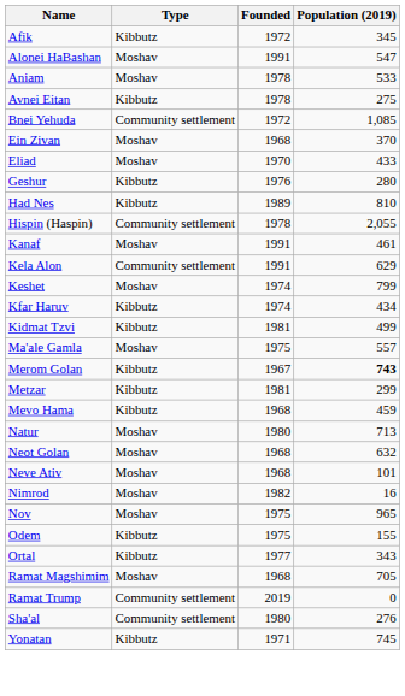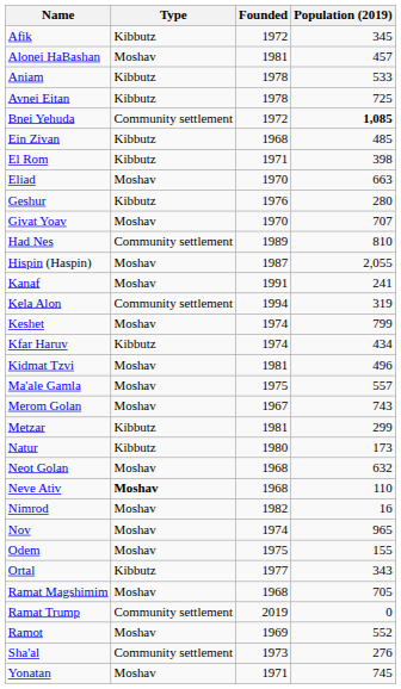Alonei HaBashan | Founded: 1991 -> 1981
Alonei HaBashan | Population (2019): 547 -> 457
Aniam | Type: Moshav -> Kibbutz
Avnei Eitan | Population (2019): 275 -> 725
Bnei Yehuda | Population (2019): normal -> bold
Ein Zivan | Type: Moshav -> Kibbutz
Ein Zivan | Population (2019): 370 -> 485
+ row: El Rom | Kibbutz | 1971 | 398
Eliad | Population (2019): 433 -> 663
+ row: Givat Yoav | Moshav | 1970 | 707
Had Nes | Type: Kibbutz -> Community settlement
Hispin (Haspin) | Type: Community settlement -> Moshav
Hispin (Haspin) | Founded: 1978 -> 1987
Kanaf | Population (2019): 461 -> 241
Kela Alon | Founded: 1991 -> 1994
Kela Alon | Population (2019): 629 -> 319
Kidmat Tzvi | Type: Kibbutz -> Moshav
Kidmat Tzvi | Population (2019): 499 -> 496
Merom Golan | Type: Kibbutz -> Moshav
Merom Golan | Population (2019): bold -> normal
- row: Mevo Hama | Kibbutz | 1968 | 459
Natur | Type: Moshav -> Kibbutz
Natur | Population (2019): 713 -> 173
Neve Ativ | Type: normal -> bold
Neve Ativ | Population (2019): 101 -> 110
Nov | Founded: 1975 -> 1974
Odem | Type: Kibbutz -> Moshav
+ row: Ramot | Moshav | 1969 | 552
Sha'al | Founded: 1980 -> 1973
Yonatan | Type: Kibbutz -> Moshav
